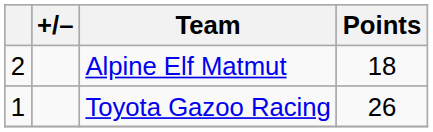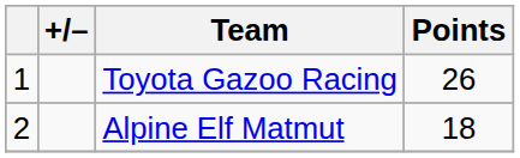rows swapped: Toyota Gazoo Racing <-> Alpine Elf Matmut
